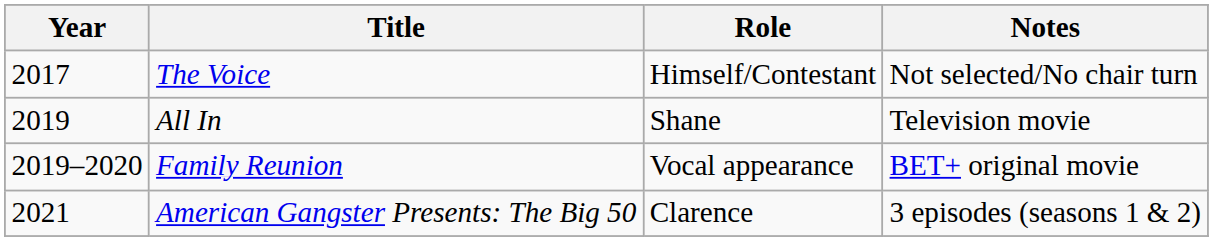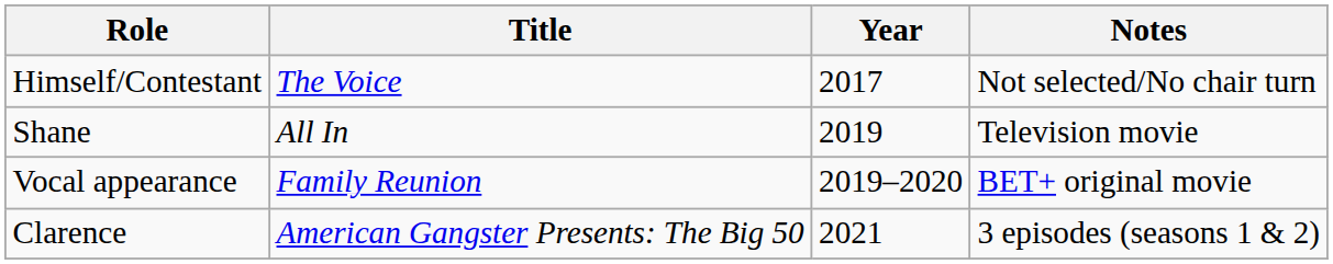columns swapped: Year <-> Role
